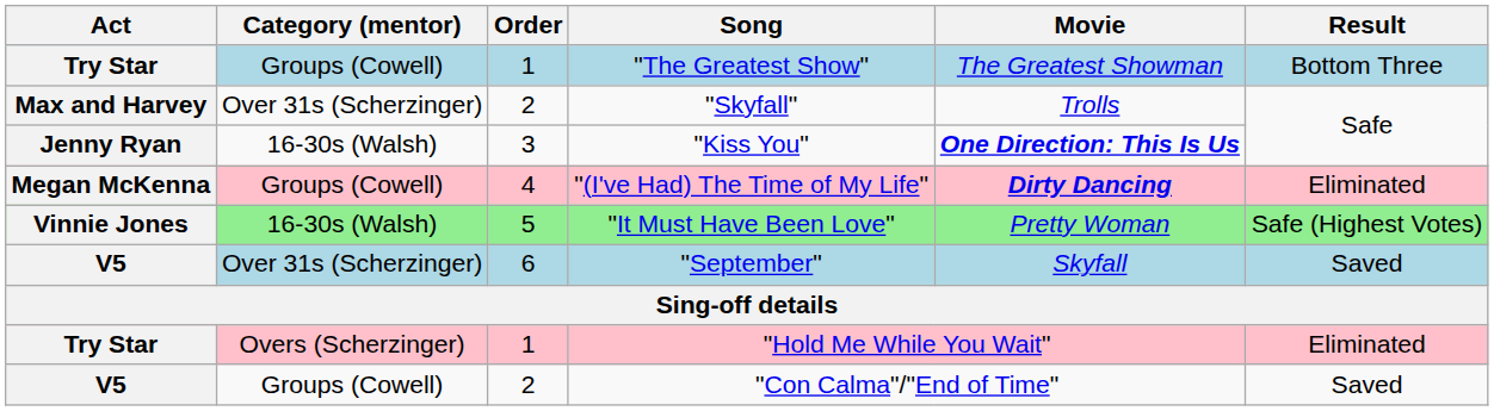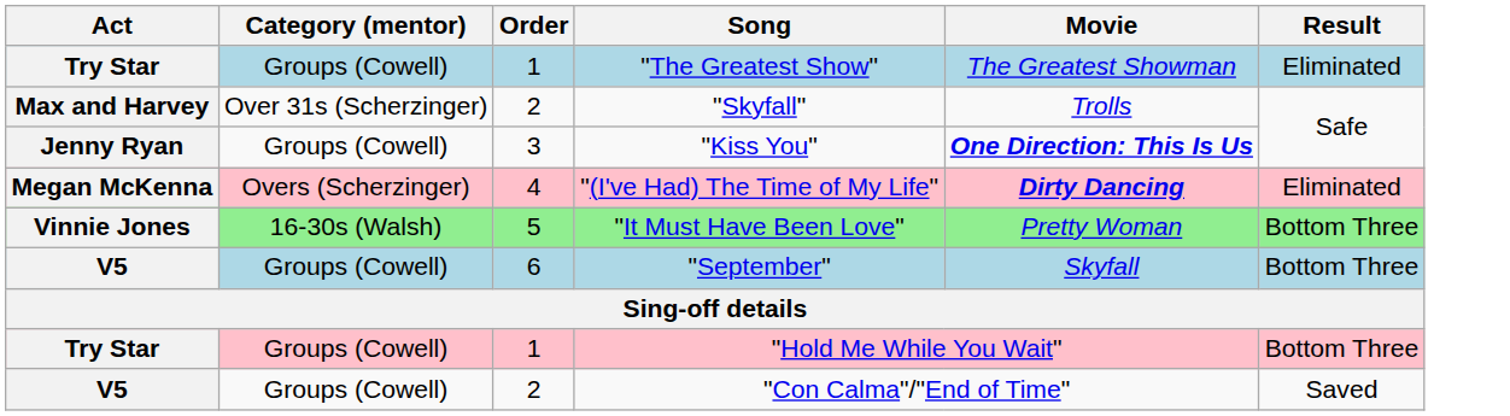"The Greatest Show" | Result: Bottom Three -> Eliminated
"Kiss You" | Category (mentor): 16-30s (Walsh) -> Groups (Cowell)
"(I've Had) The Time of My Life" | Category (mentor): Groups (Cowell) -> Overs (Scherzinger)
"It Must Have Been Love" | Result: Safe (Highest Votes) -> Bottom Three
"September" | Category (mentor): Over 31s (Scherzinger) -> Groups (Cowell)
"September" | Result: Saved -> Bottom Three
"Hold Me While You Wait" | Category (mentor): Overs (Scherzinger) -> Groups (Cowell)
"Hold Me While You Wait" | Result: Eliminated -> Bottom Three
